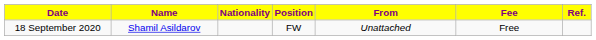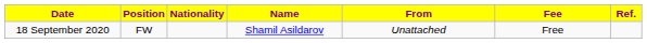columns swapped: Position <-> Name
